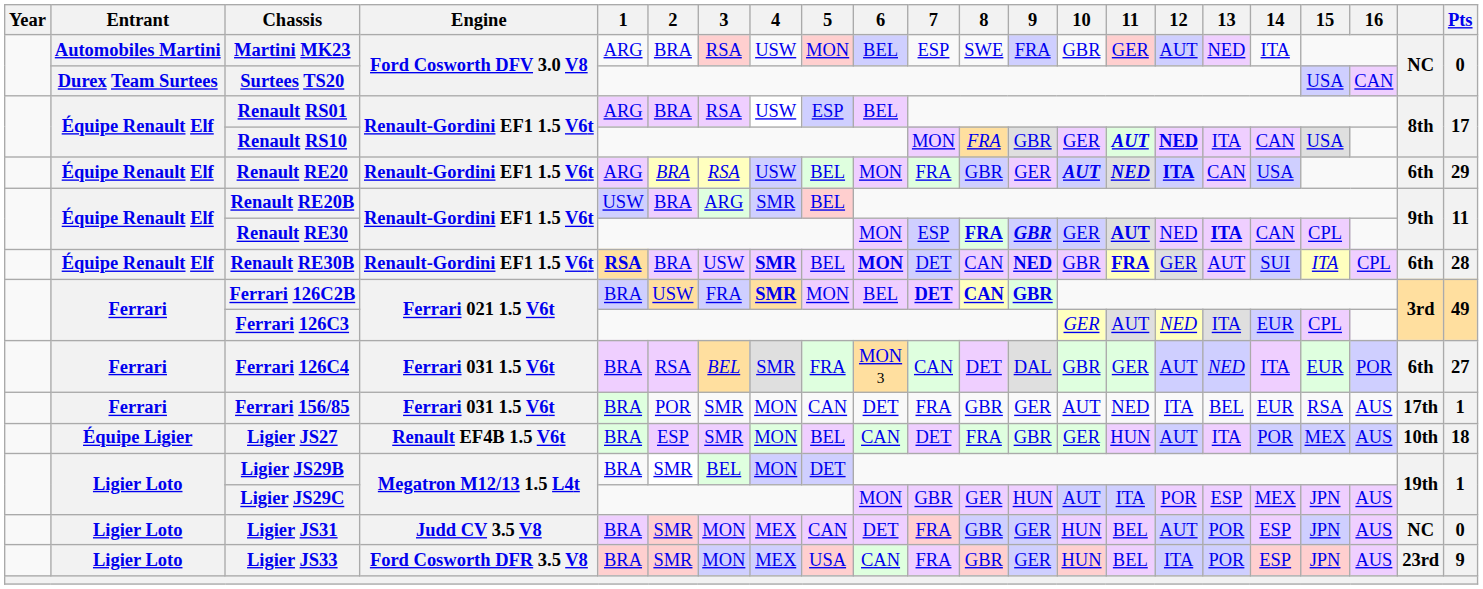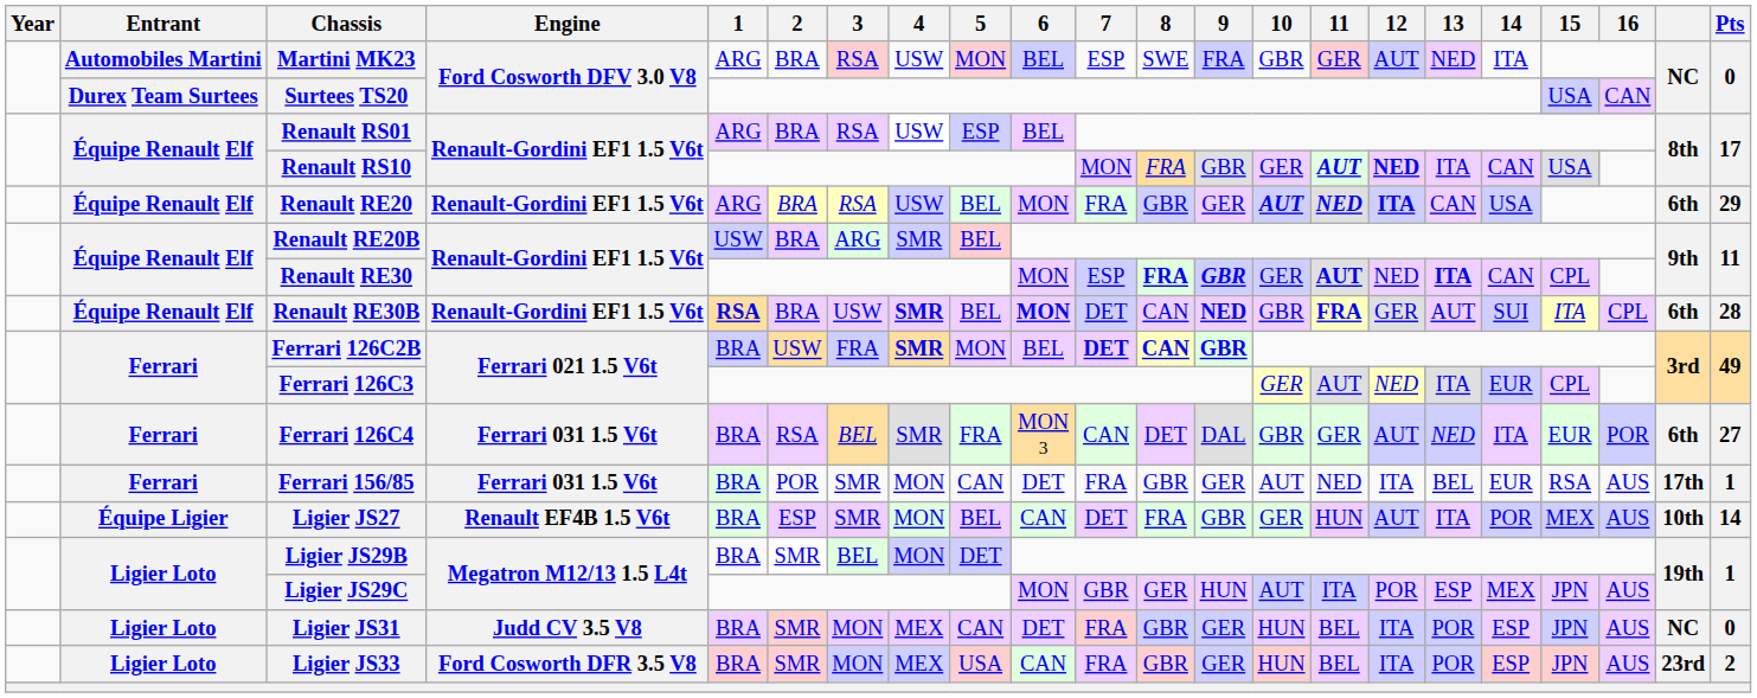Ligier JS27 | Pts: 18 -> 14
Ligier JS31 | 12: AUT -> ITA
Ligier JS33 | Pts: 9 -> 2
